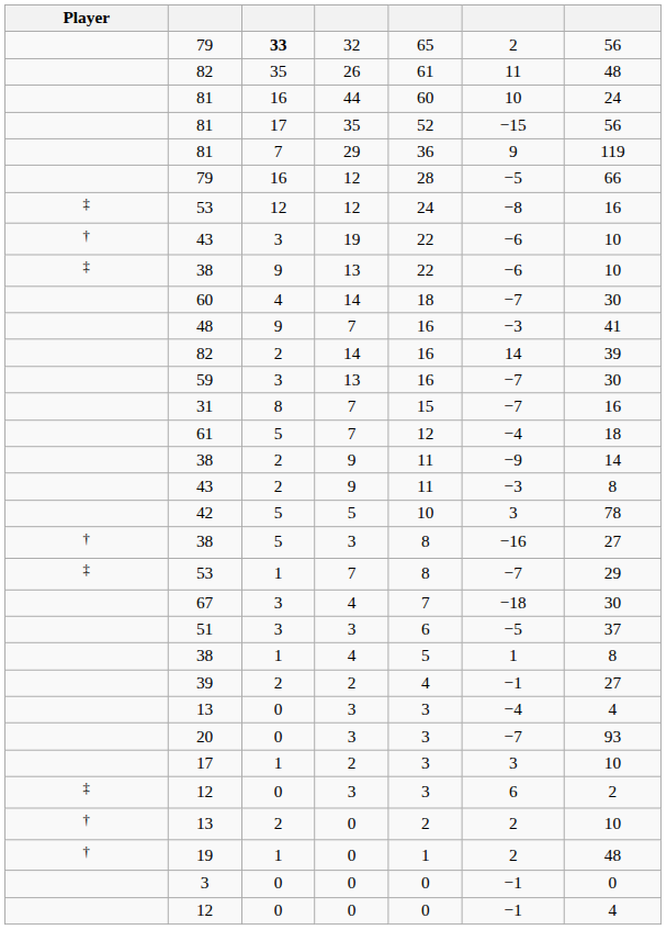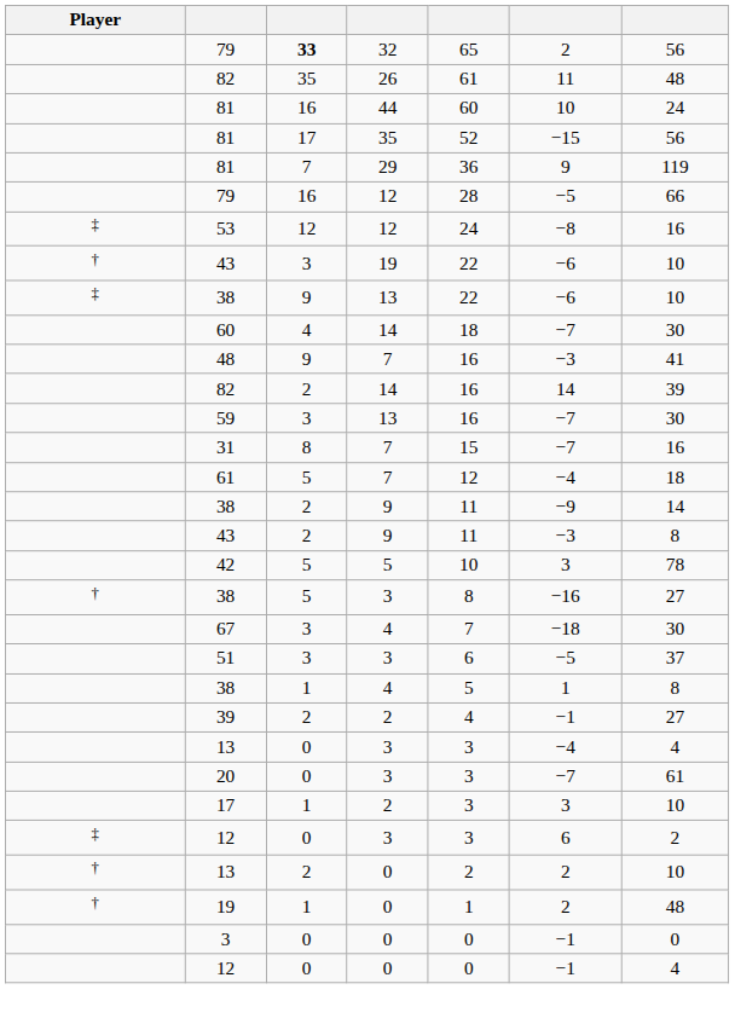- row: ‡ | 53 | 1 | 7 | 8 | −7 | 29
20 | column 7: 93 -> 61
